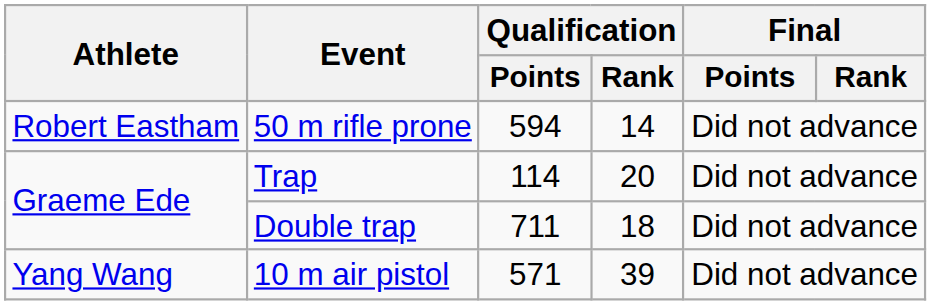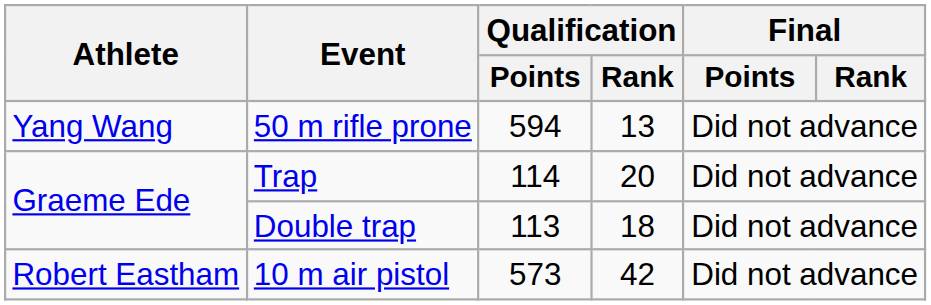50 m rifle prone | Athlete: Robert Eastham -> Yang Wang
50 m rifle prone | Qualification / Rank: 14 -> 13
Double trap | Qualification / Points: 711 -> 113
10 m air pistol | Athlete: Yang Wang -> Robert Eastham
10 m air pistol | Qualification / Points: 571 -> 573
10 m air pistol | Qualification / Rank: 39 -> 42
